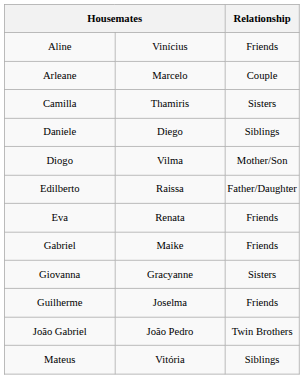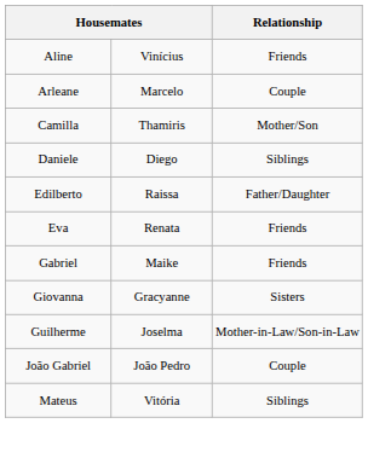Camilla | Relationship: Sisters -> Mother/Son
- row: Diogo | Vilma | Mother/Son
Guilherme | Relationship: Friends -> Mother-in-Law/Son-in-Law
João Gabriel | Relationship: Twin Brothers -> Couple
